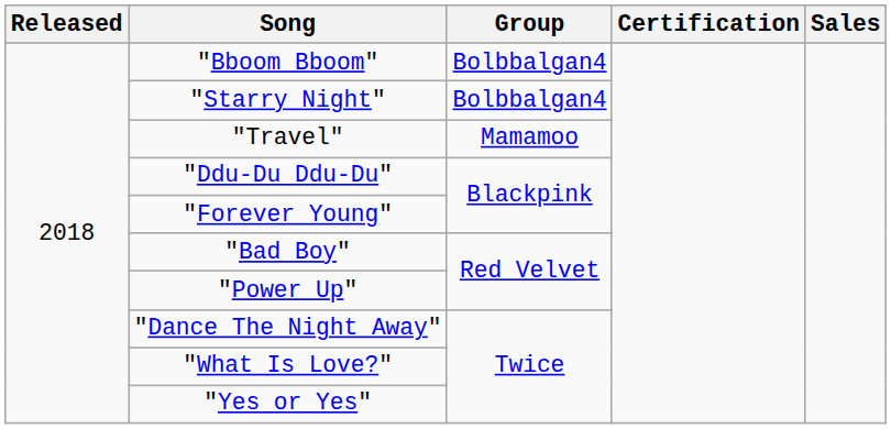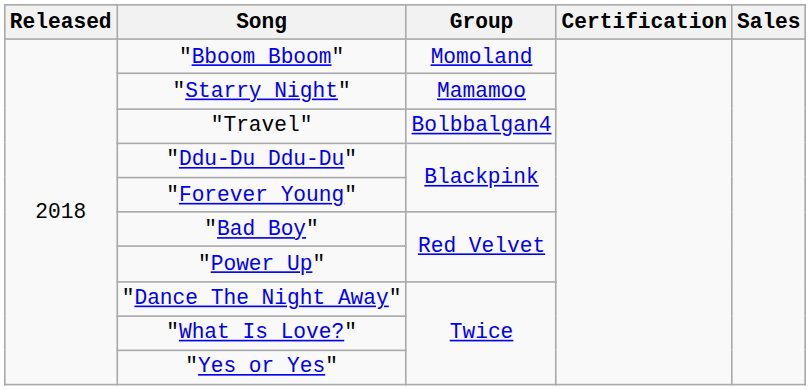"Bboom Bboom" | Group: Bolbbalgan4 -> Momoland
"Starry Night" | Group: Bolbbalgan4 -> Mamamoo
"Travel" | Group: Mamamoo -> Bolbbalgan4
